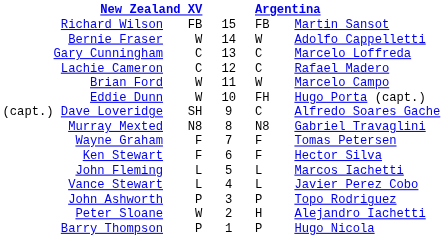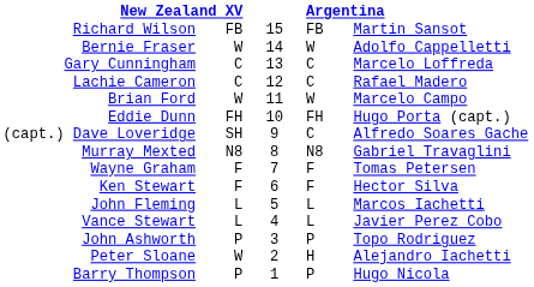Eddie Dunn | column 2: W -> FH
